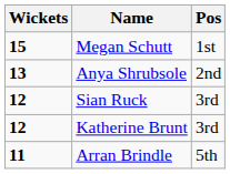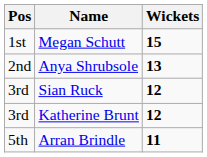columns swapped: Pos <-> Wickets
